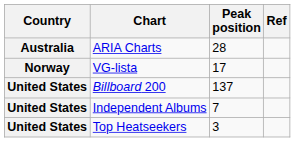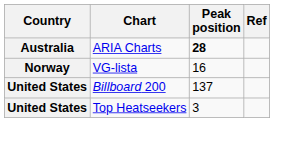ARIA Charts | Peak position: normal -> bold
VG-lista | Peak position: 17 -> 16
- row: United States | Independent Albums | 7
